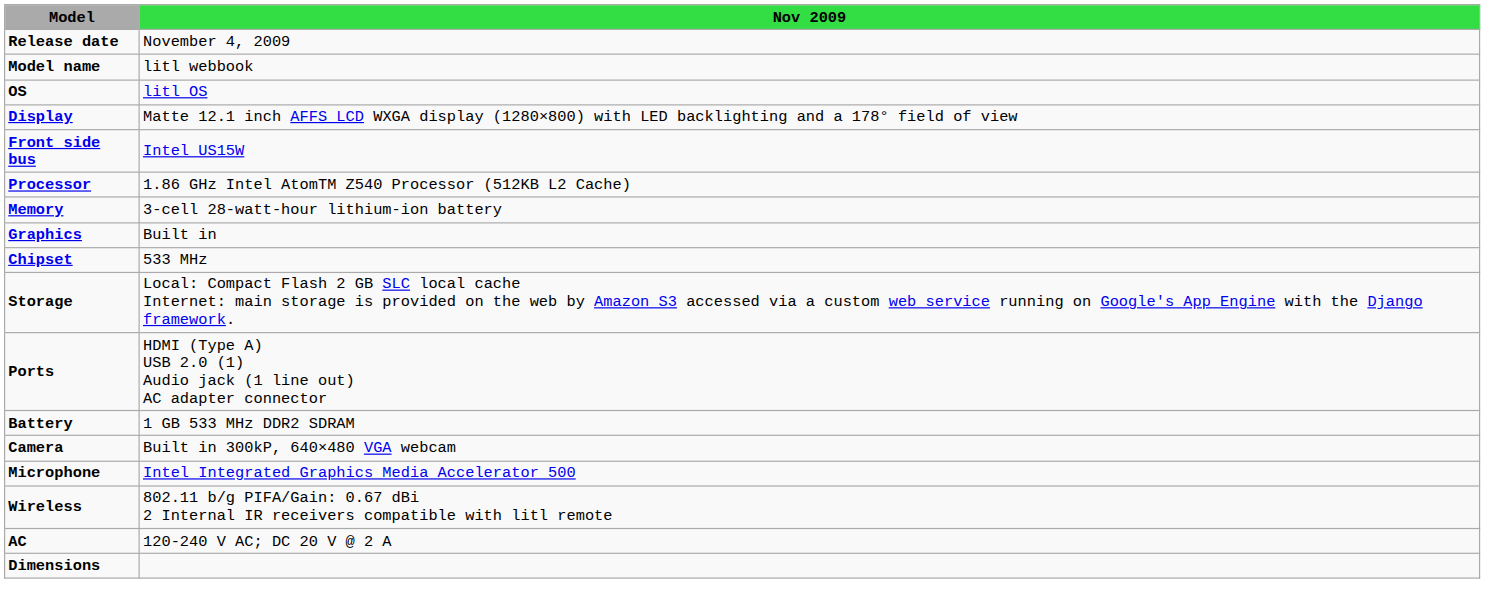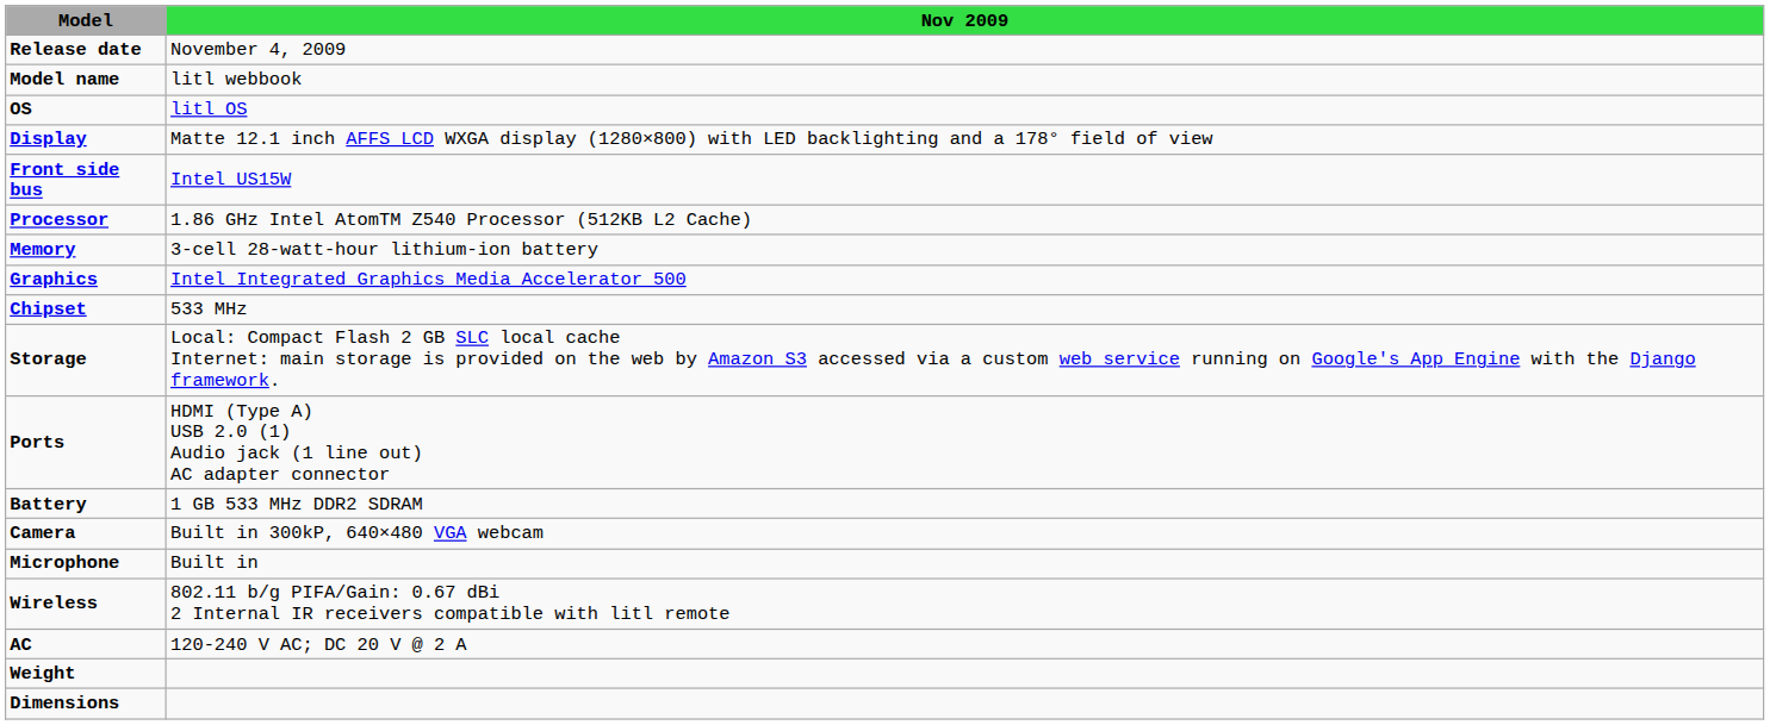Graphics | Nov 2009: Built in -> Intel Integrated Graphics Media Accelerator 500
Microphone | Nov 2009: Intel Integrated Graphics Media Accelerator 500 -> Built in
+ row: Weight
